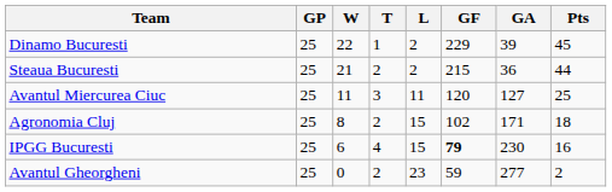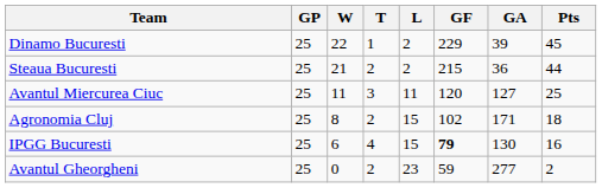IPGG Bucuresti | GA: 230 -> 130
